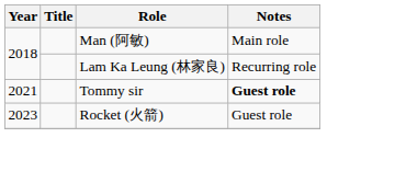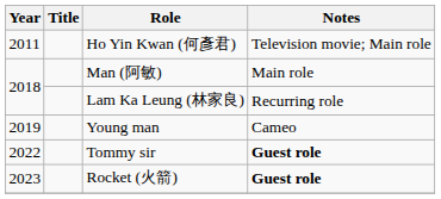+ row: 2011 | Ho Yin Kwan (何彥君) | Television movie; Main role
+ row: 2019 | Young man | Cameo
Tommy sir | Year: 2021 -> 2022
Rocket (火箭) | Notes: normal -> bold
